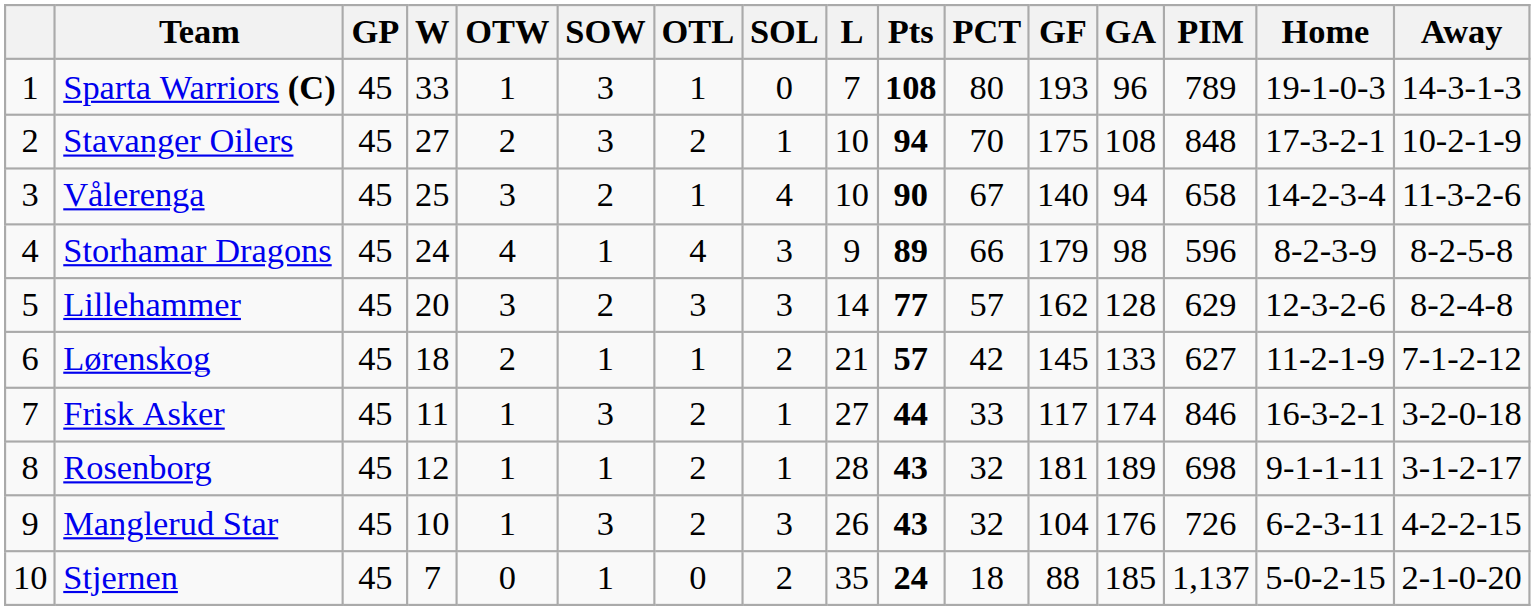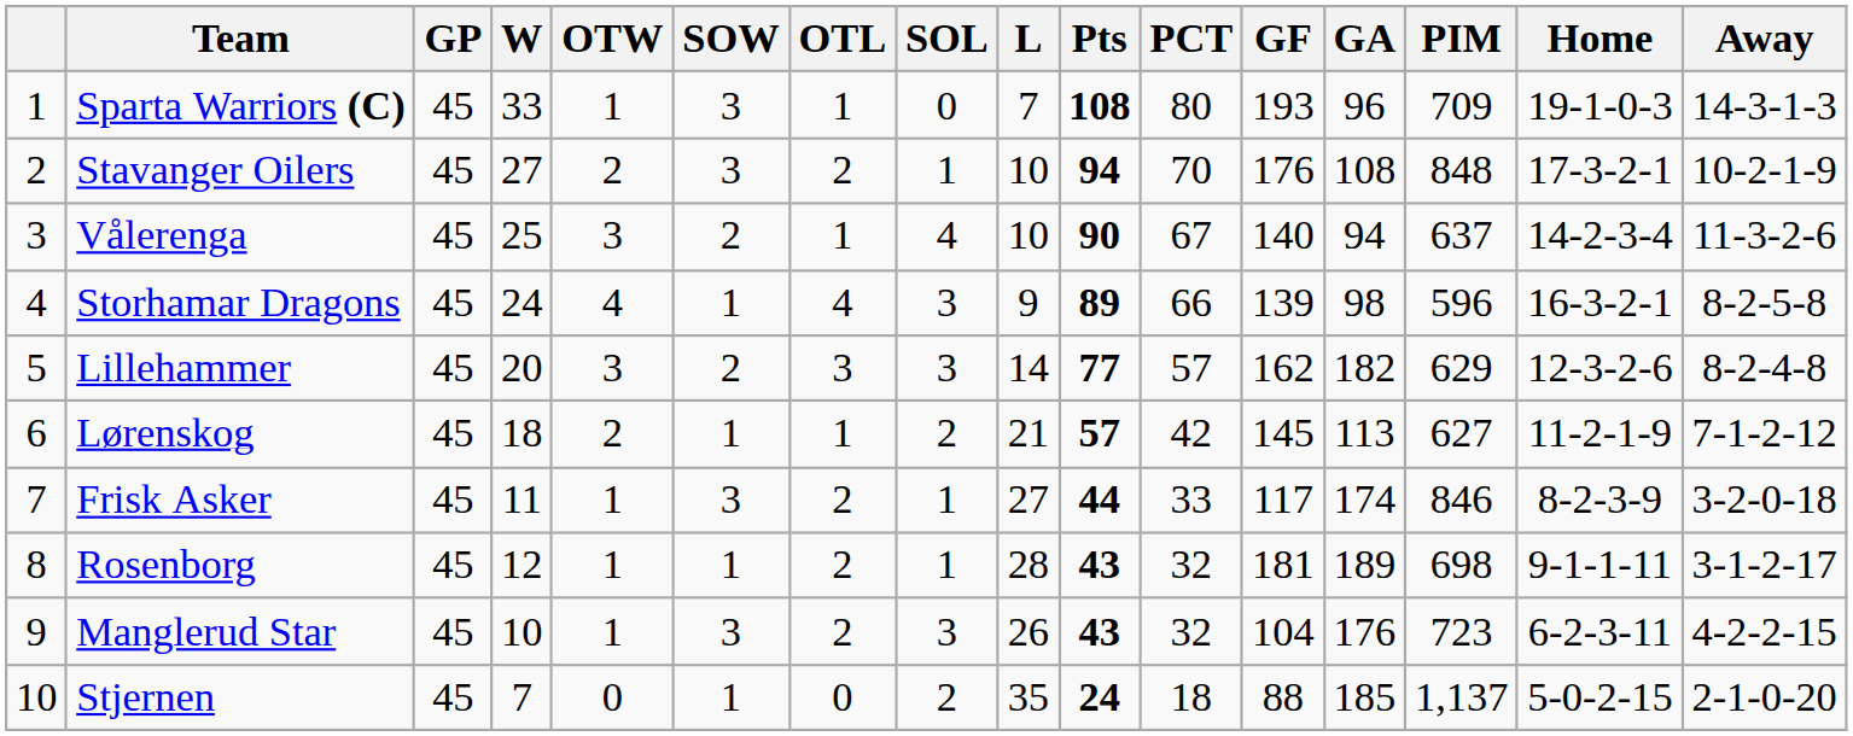Sparta Warriors (C) | PIM: 789 -> 709
Stavanger Oilers | GF: 175 -> 176
Vålerenga | PIM: 658 -> 637
Storhamar Dragons | GF: 179 -> 139
Storhamar Dragons | Home: 8-2-3-9 -> 16-3-2-1
Lillehammer | GA: 128 -> 182
Lørenskog | GA: 133 -> 113
Frisk Asker | Home: 16-3-2-1 -> 8-2-3-9
Manglerud Star | PIM: 726 -> 723
